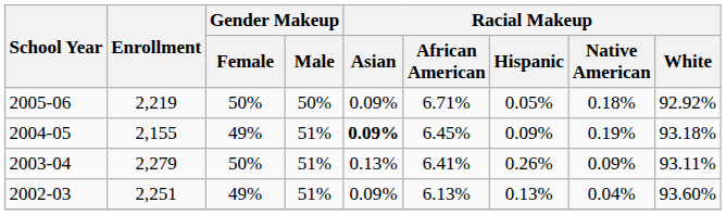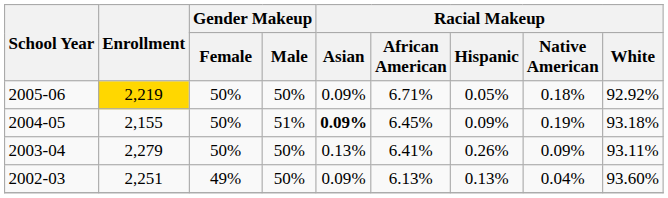2005-06 | Enrollment: no background -> gold background
2004-05 | Gender Makeup / Female: 49% -> 50%
2003-04 | Gender Makeup / Male: 51% -> 50%
2002-03 | Gender Makeup / Male: 51% -> 50%
